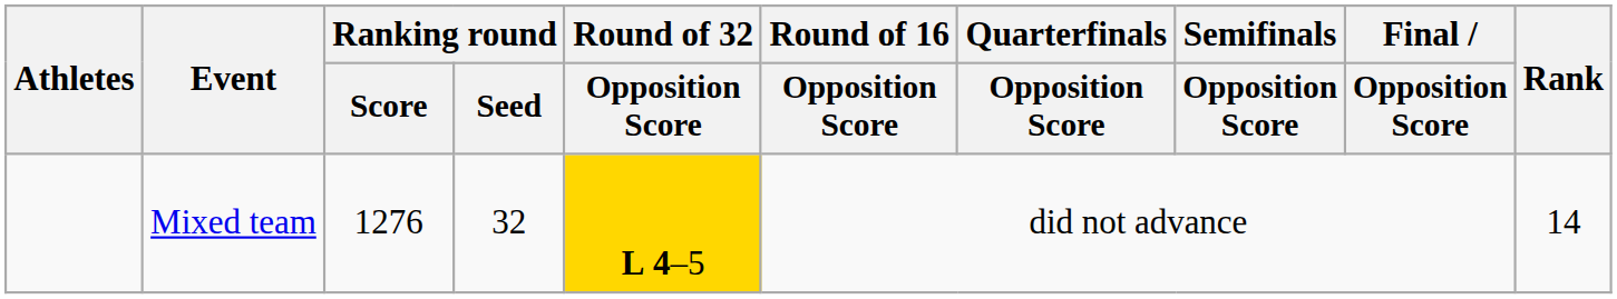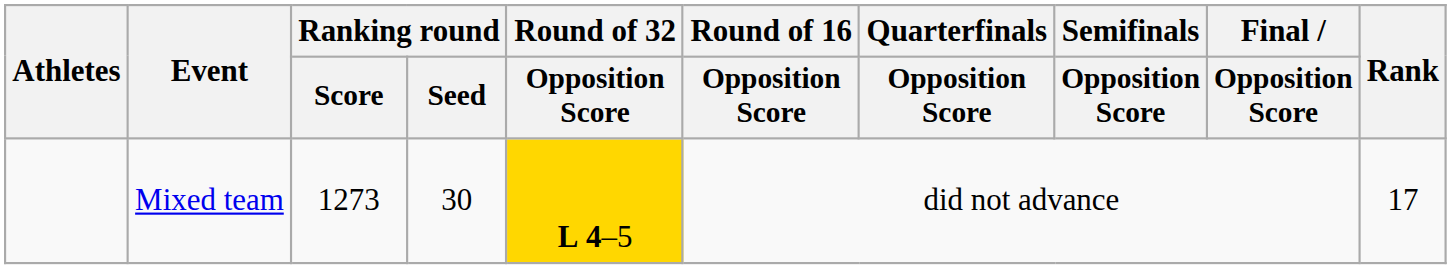Mixed team | Ranking round / Score: 1276 -> 1273
Mixed team | Ranking round / Seed: 32 -> 30
Mixed team | Rank: 14 -> 17
